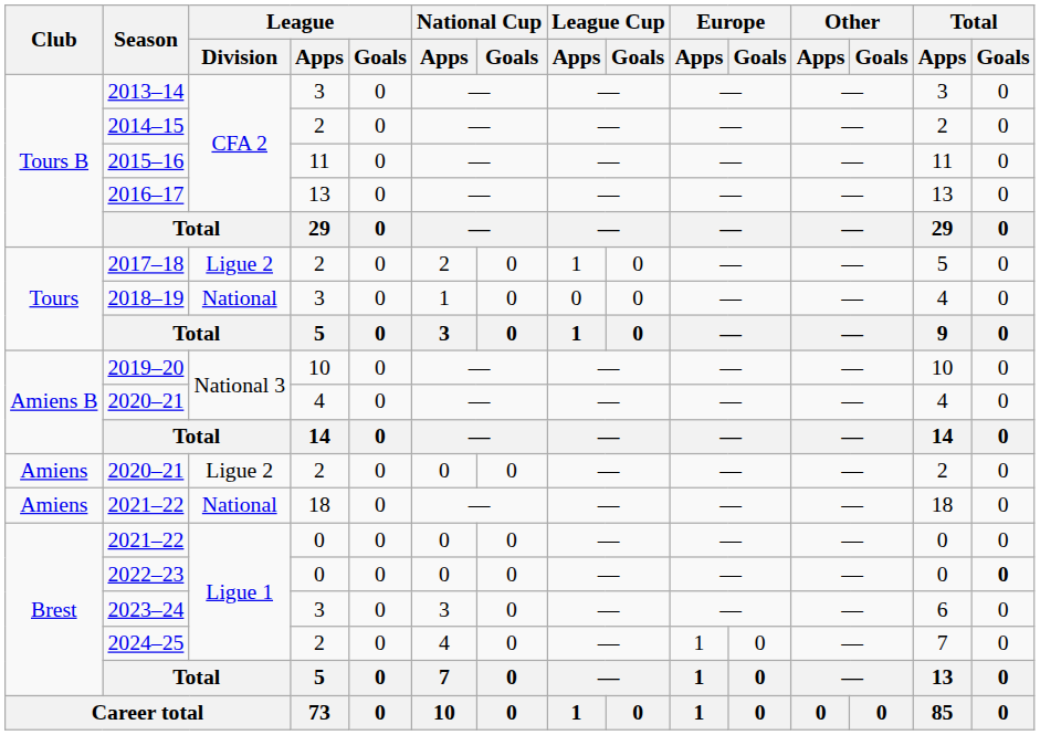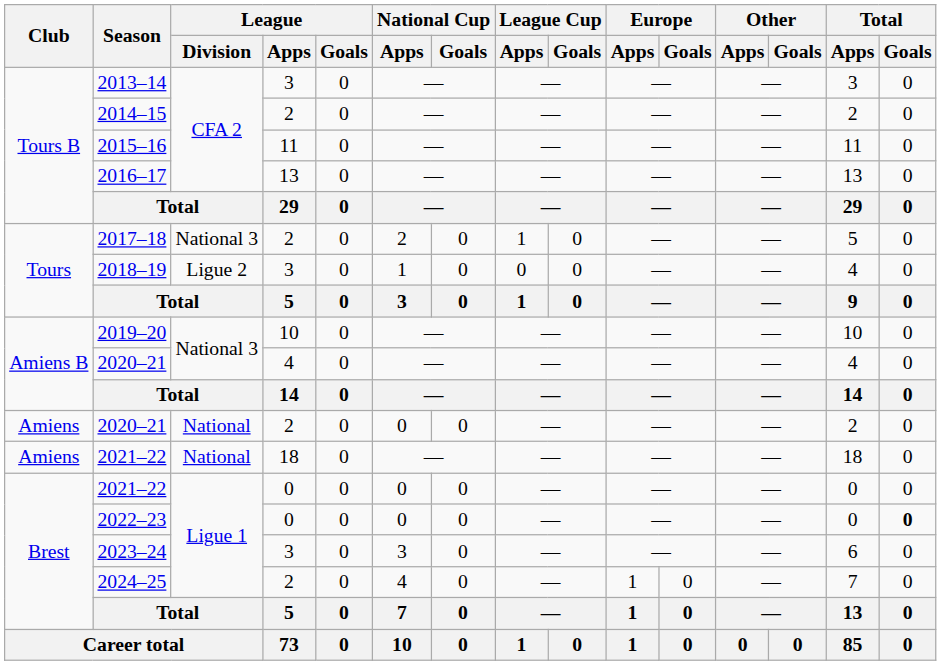2017–18 | League / Division: Ligue 2 -> National 3
2018–19 | League / Division: National -> Ligue 2
2020–21 / 2 | League / Division: Ligue 2 -> National
